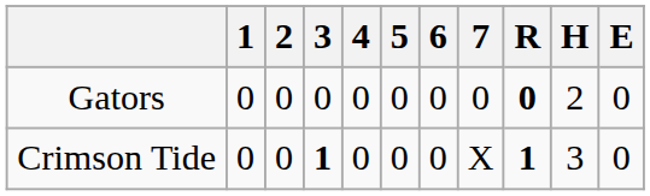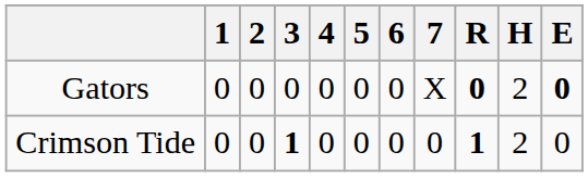Gators | 7: 0 -> X
Gators | E: normal -> bold
Crimson Tide | 7: X -> 0
Crimson Tide | H: 3 -> 2
